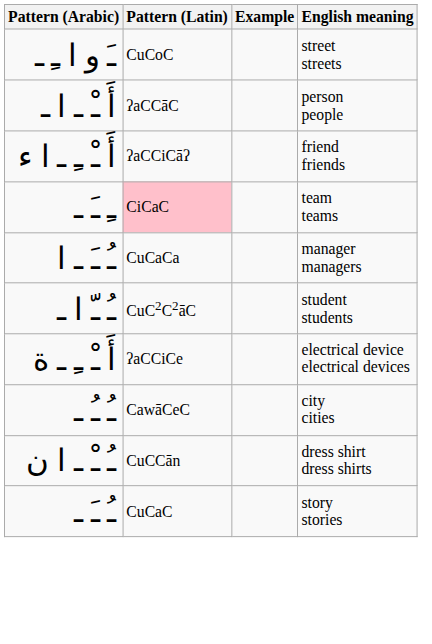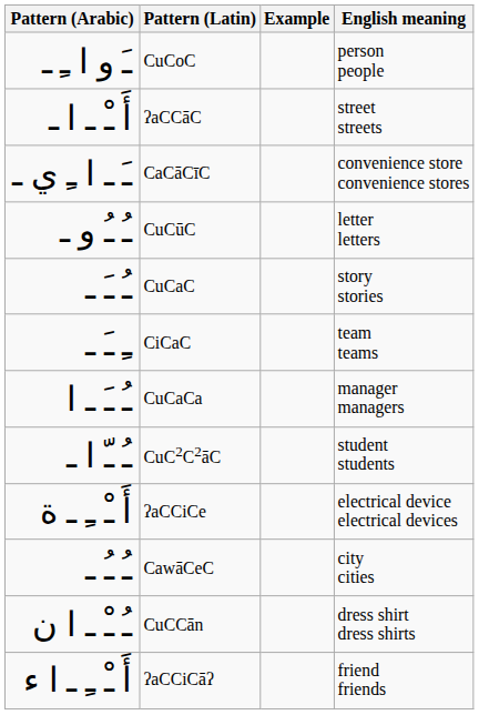ـَ و ا ـِ ـ | English meaning: street streets -> person people
أَ ـْ ـ ا ـ | English meaning: person people -> street streets
+ row: ـَ ـ ا ـِ ي ـ | CaCāCīC | convenience store convenience stores
+ row: ـُ ـُ و ـ | CuCūC | letter letters
rows swapped: ـُ ـَ ـ <-> أَ ـْ ـِ ـ ا ء
ـِ ـَ ـ | Pattern (Latin): pink background -> no background
